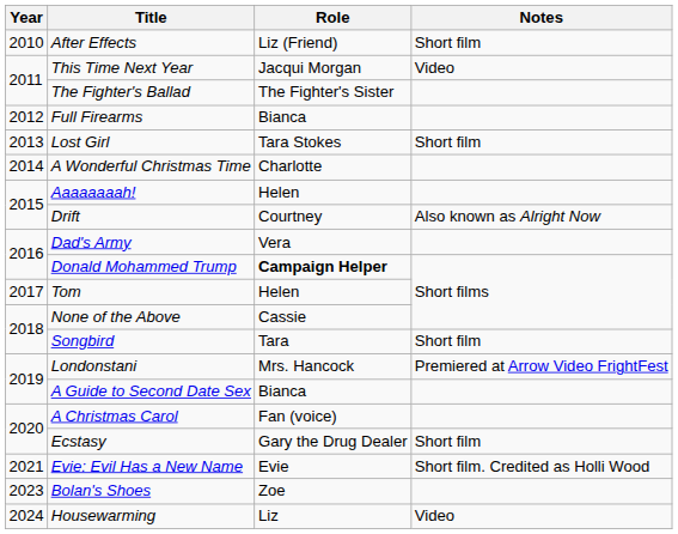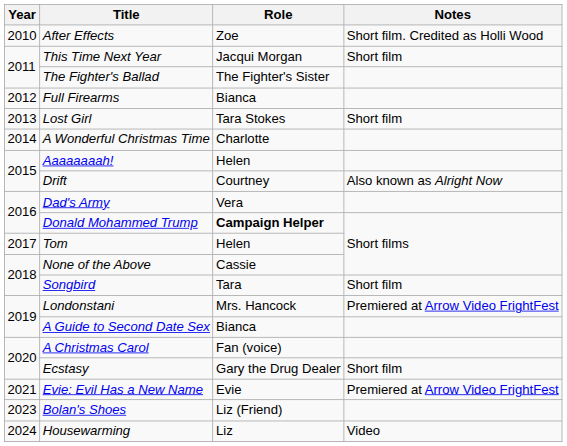After Effects | Role: Liz (Friend) -> Zoe
After Effects | Notes: Short film -> Short film. Credited as Holli Wood
This Time Next Year | Notes: Video -> Short film
Evie: Evil Has a New Name | Notes: Short film. Credited as Holli Wood -> Premiered at Arrow Video FrightFest
Bolan's Shoes | Role: Zoe -> Liz (Friend)
